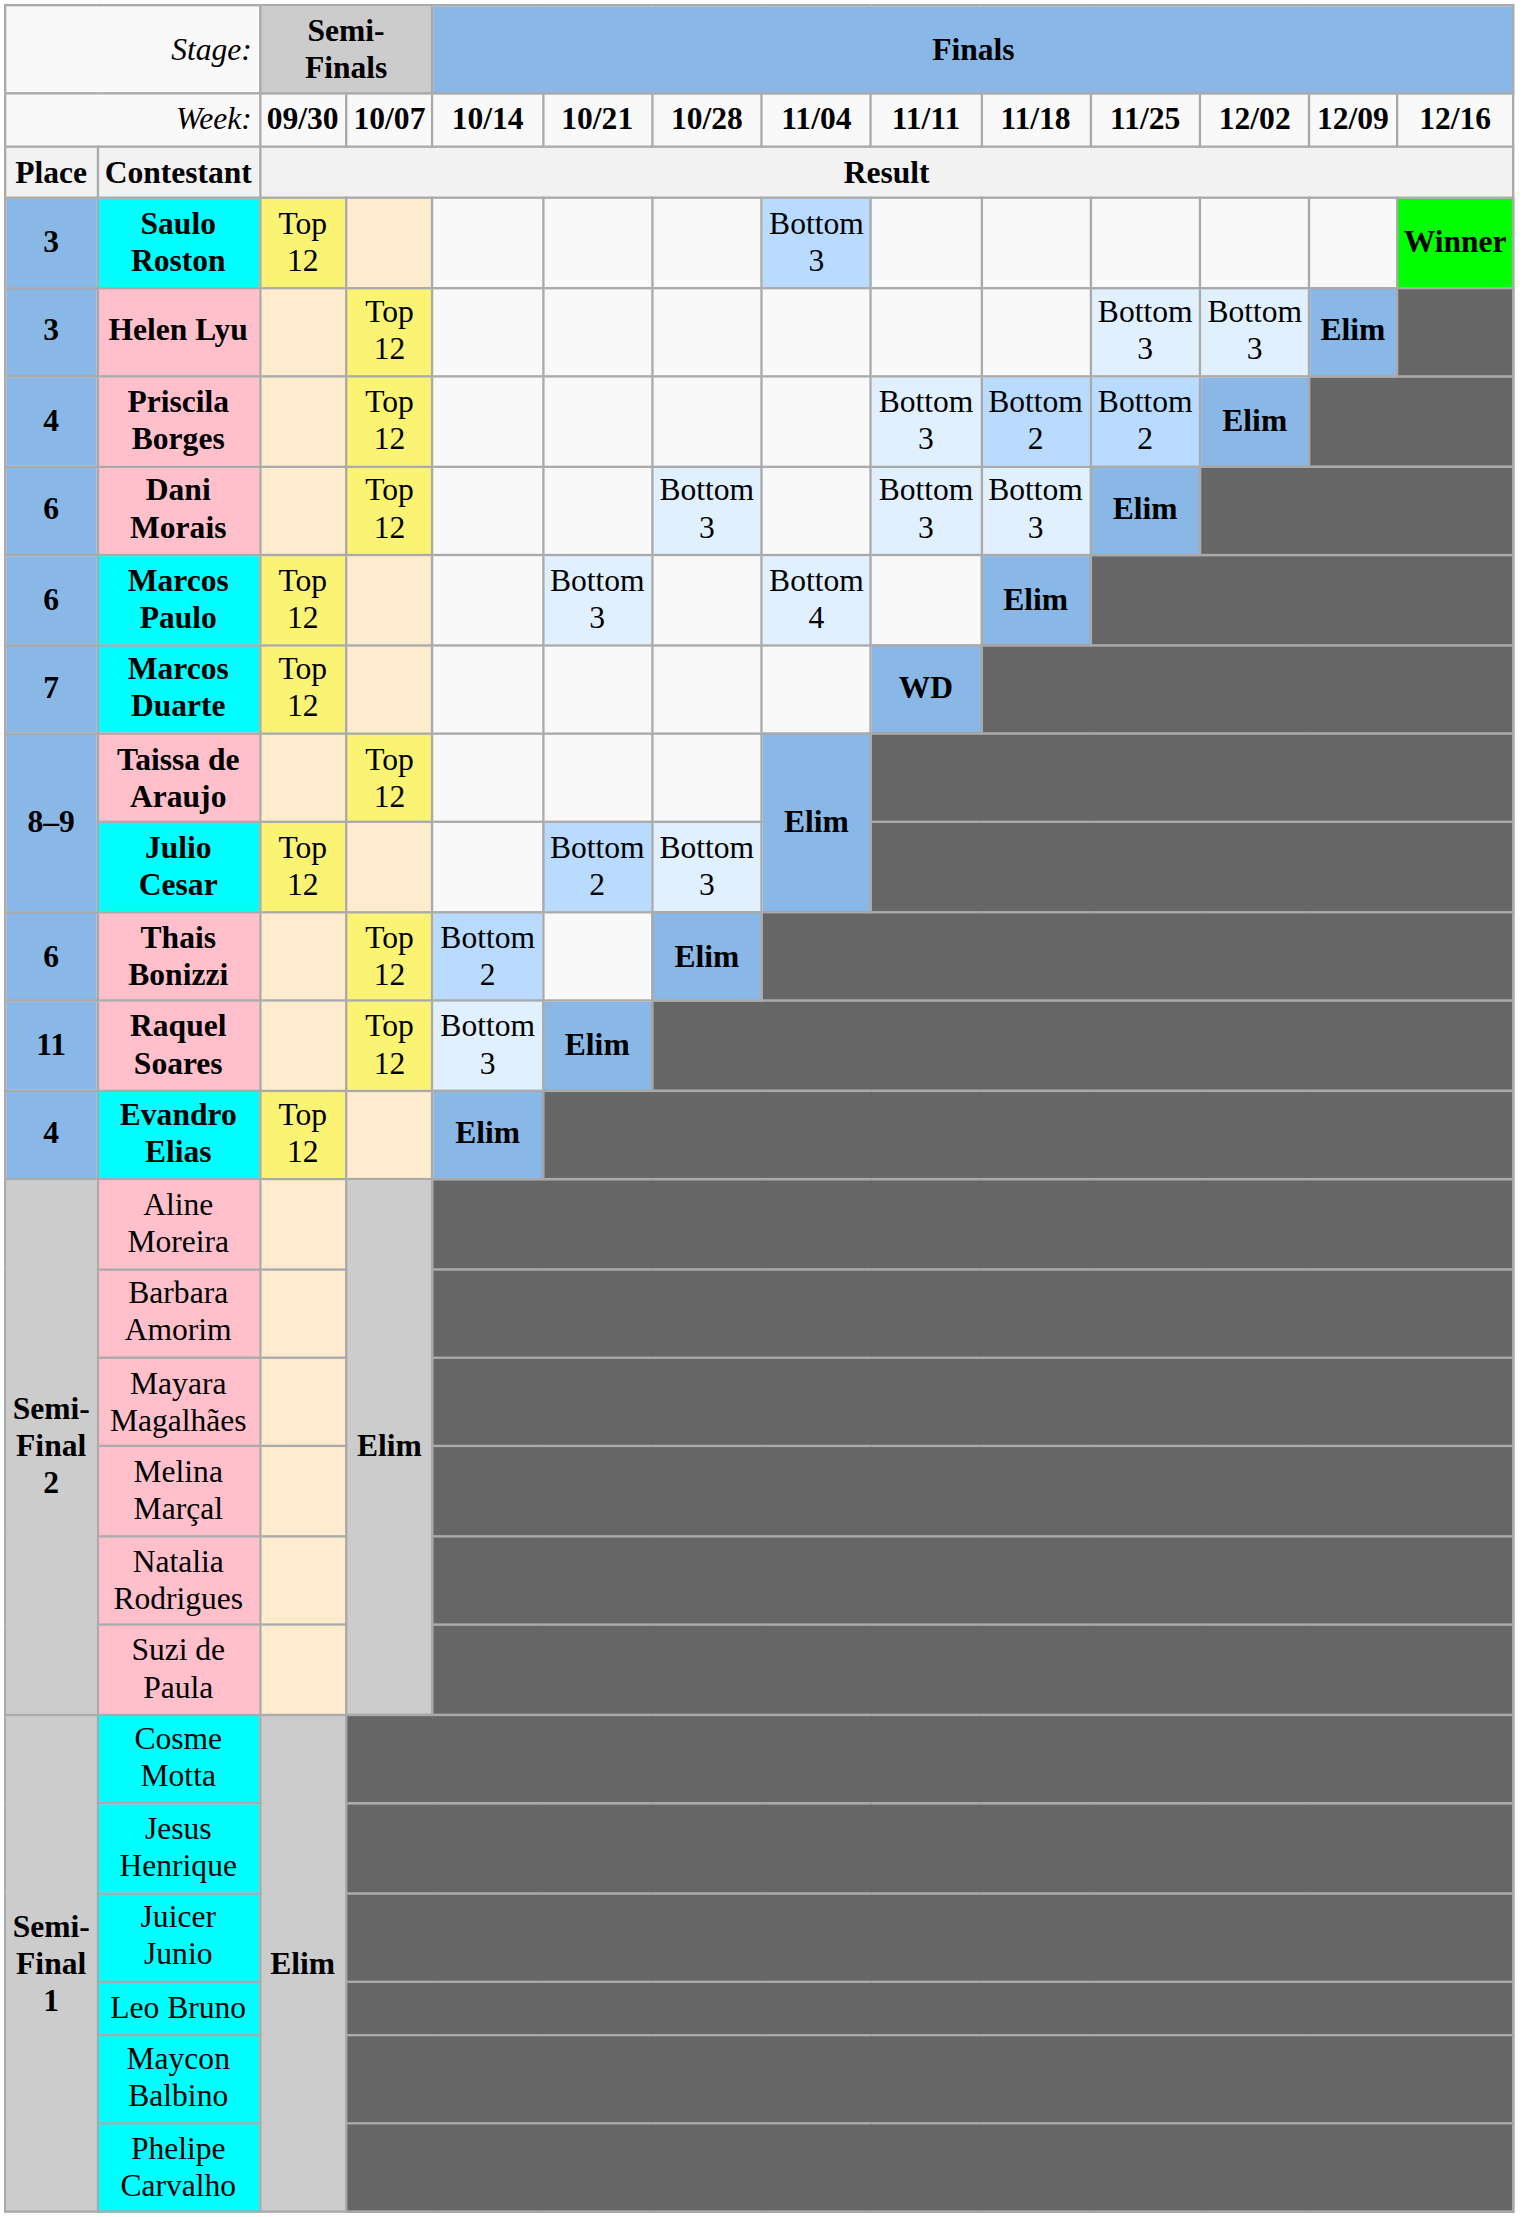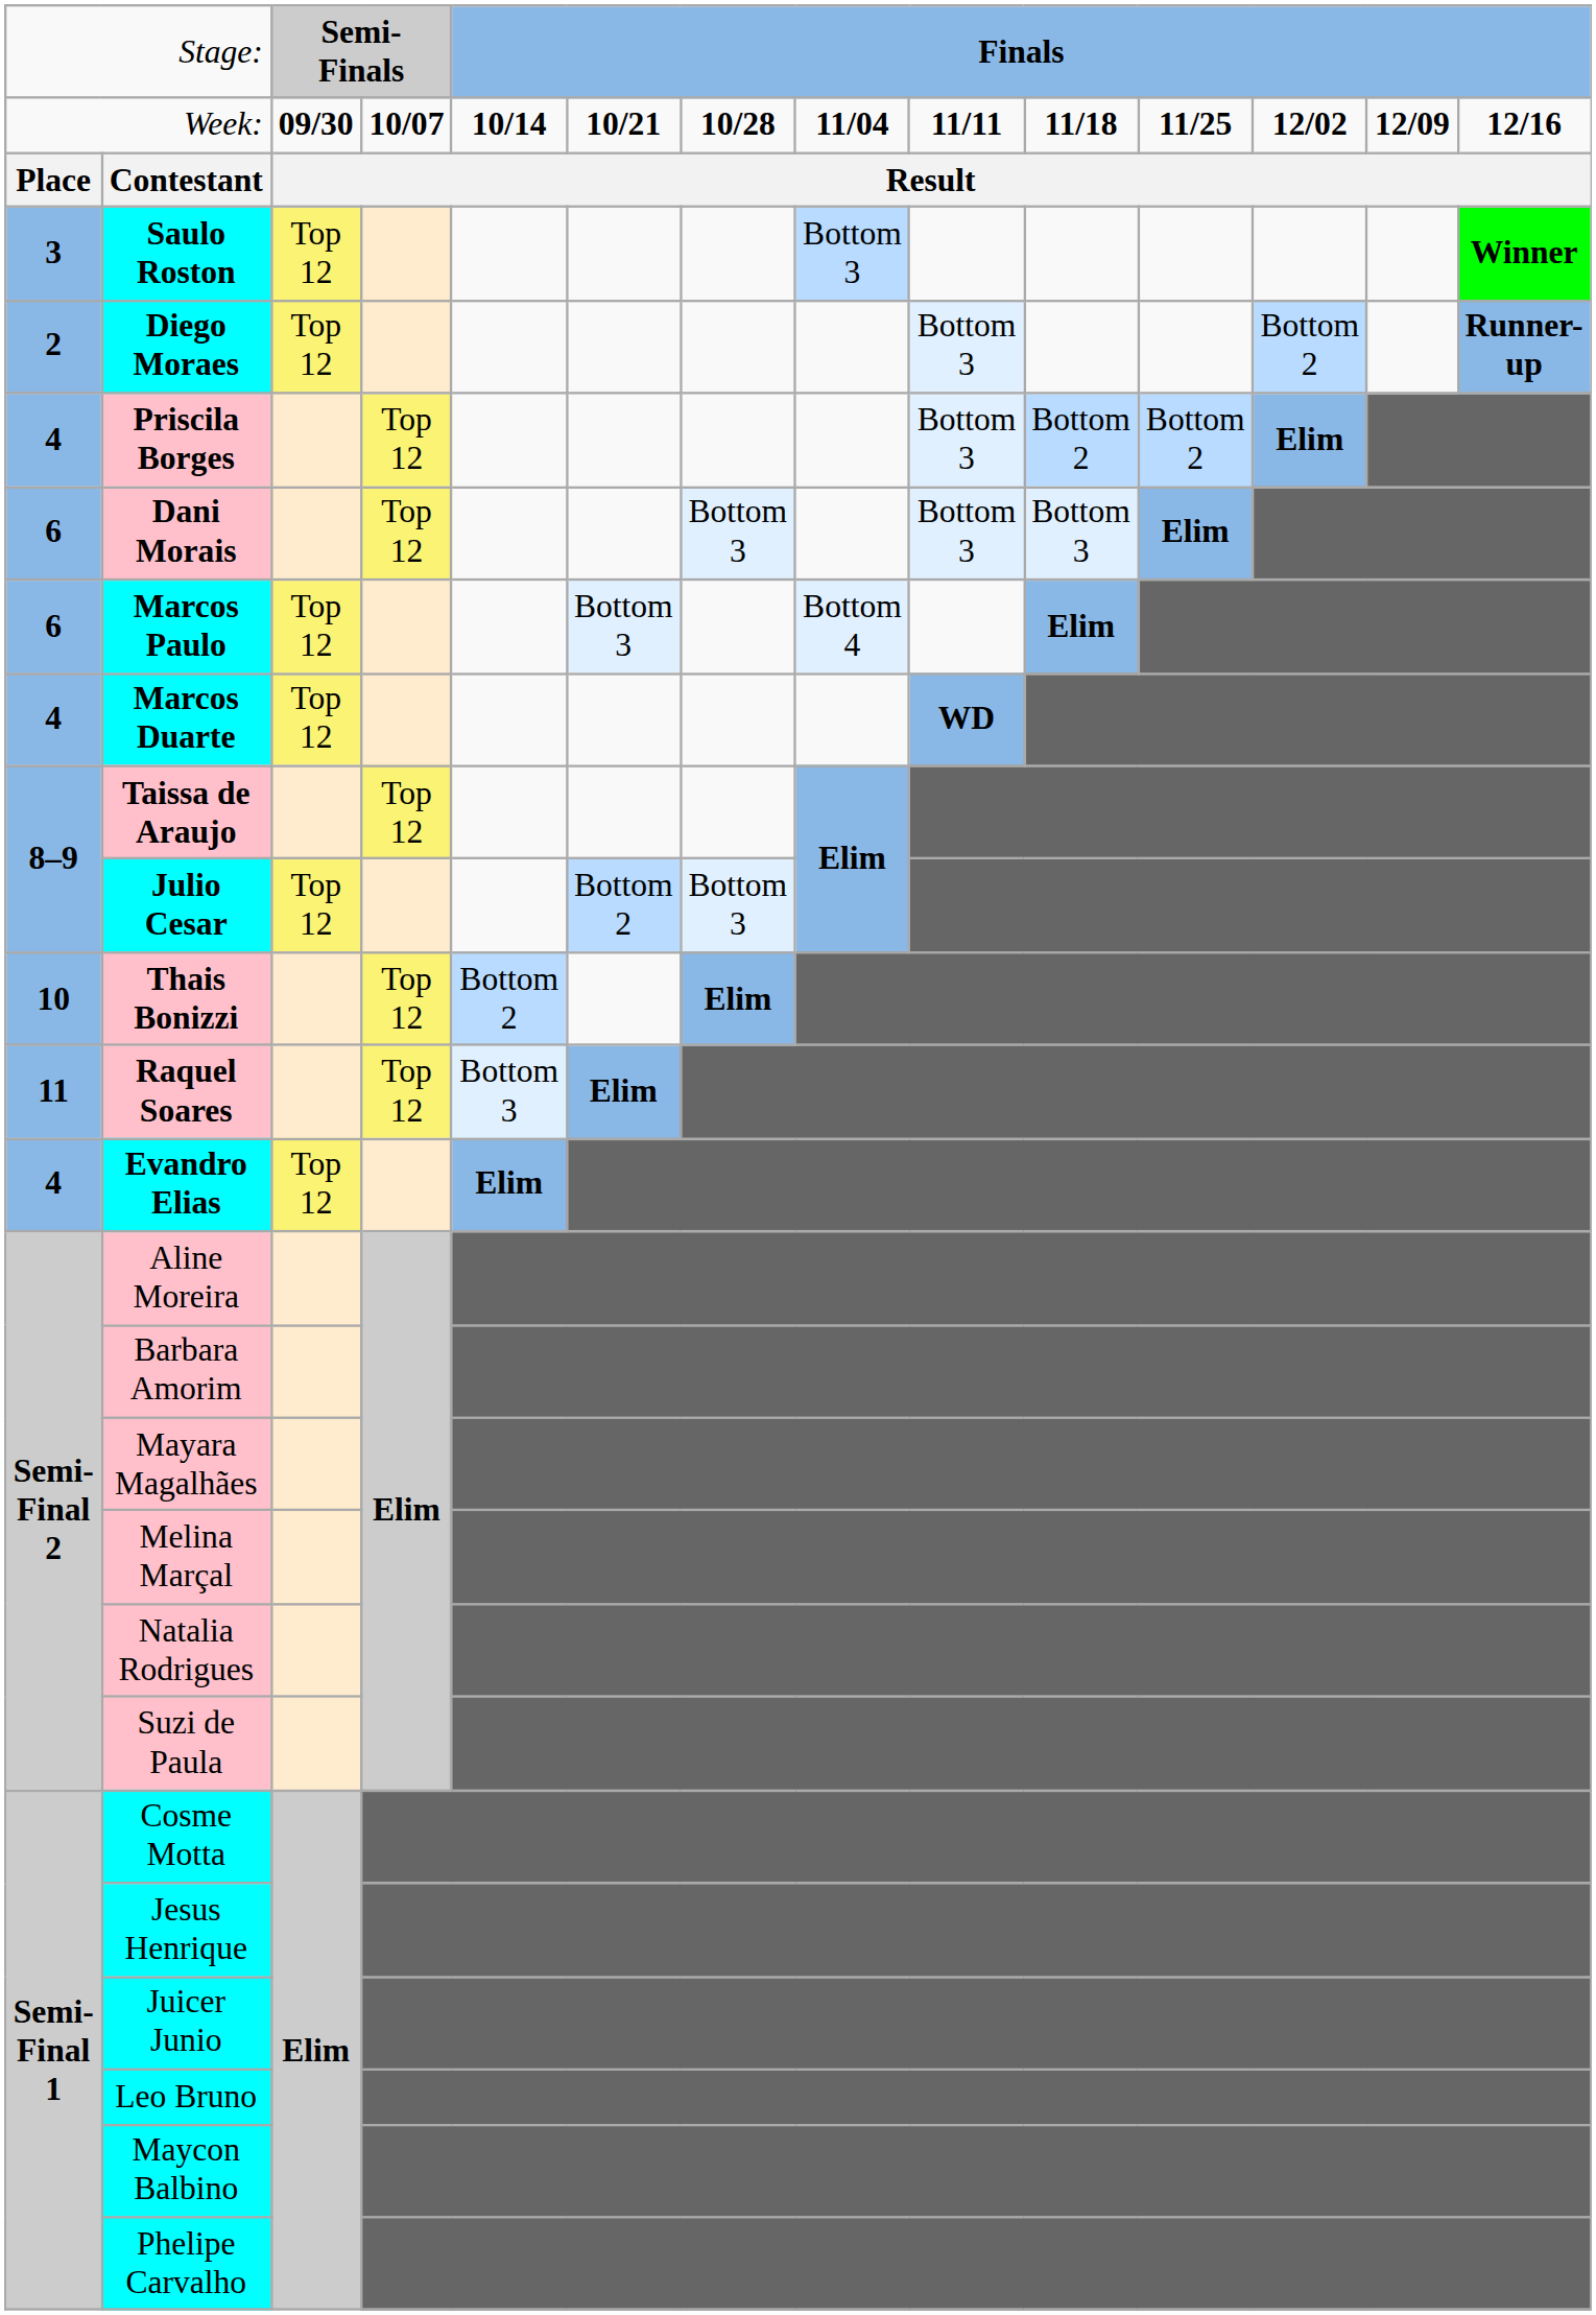+ row: 2 | Diego Moraes | Top 12 | Bottom 3 | Bottom 2 | Runner-up
- row: 3 | Helen Lyu | Top 12 | Bottom 3 | Bottom 3 | Elim
Marcos Duarte | column 1: 7 -> 4
Thais Bonizzi | column 1: 6 -> 10
